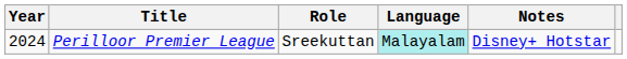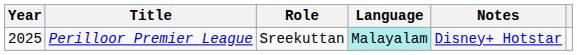Perilloor Premier League | Year: 2024 -> 2025
